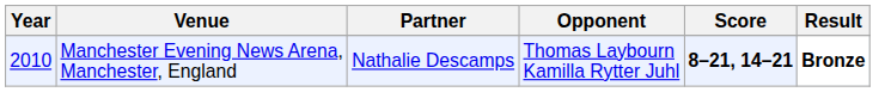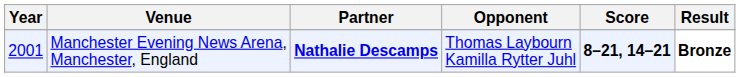Manchester Evening News Arena, Manchester, England | Year: 2010 -> 2001
Manchester Evening News Arena, Manchester, England | Partner: normal -> bold
